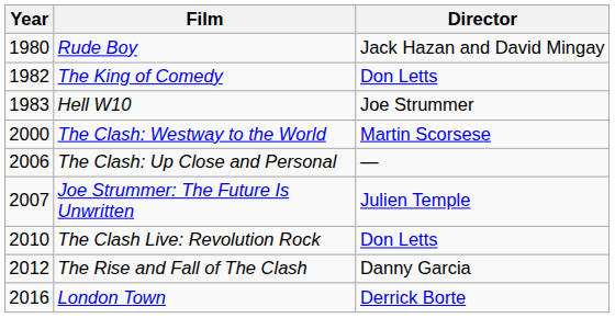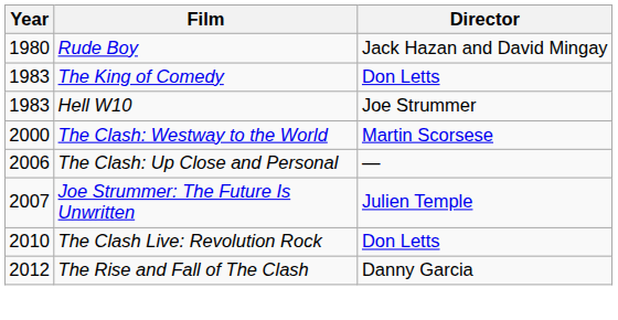The King of Comedy | Year: 1982 -> 1983
- row: 2016 | London Town | Derrick Borte
